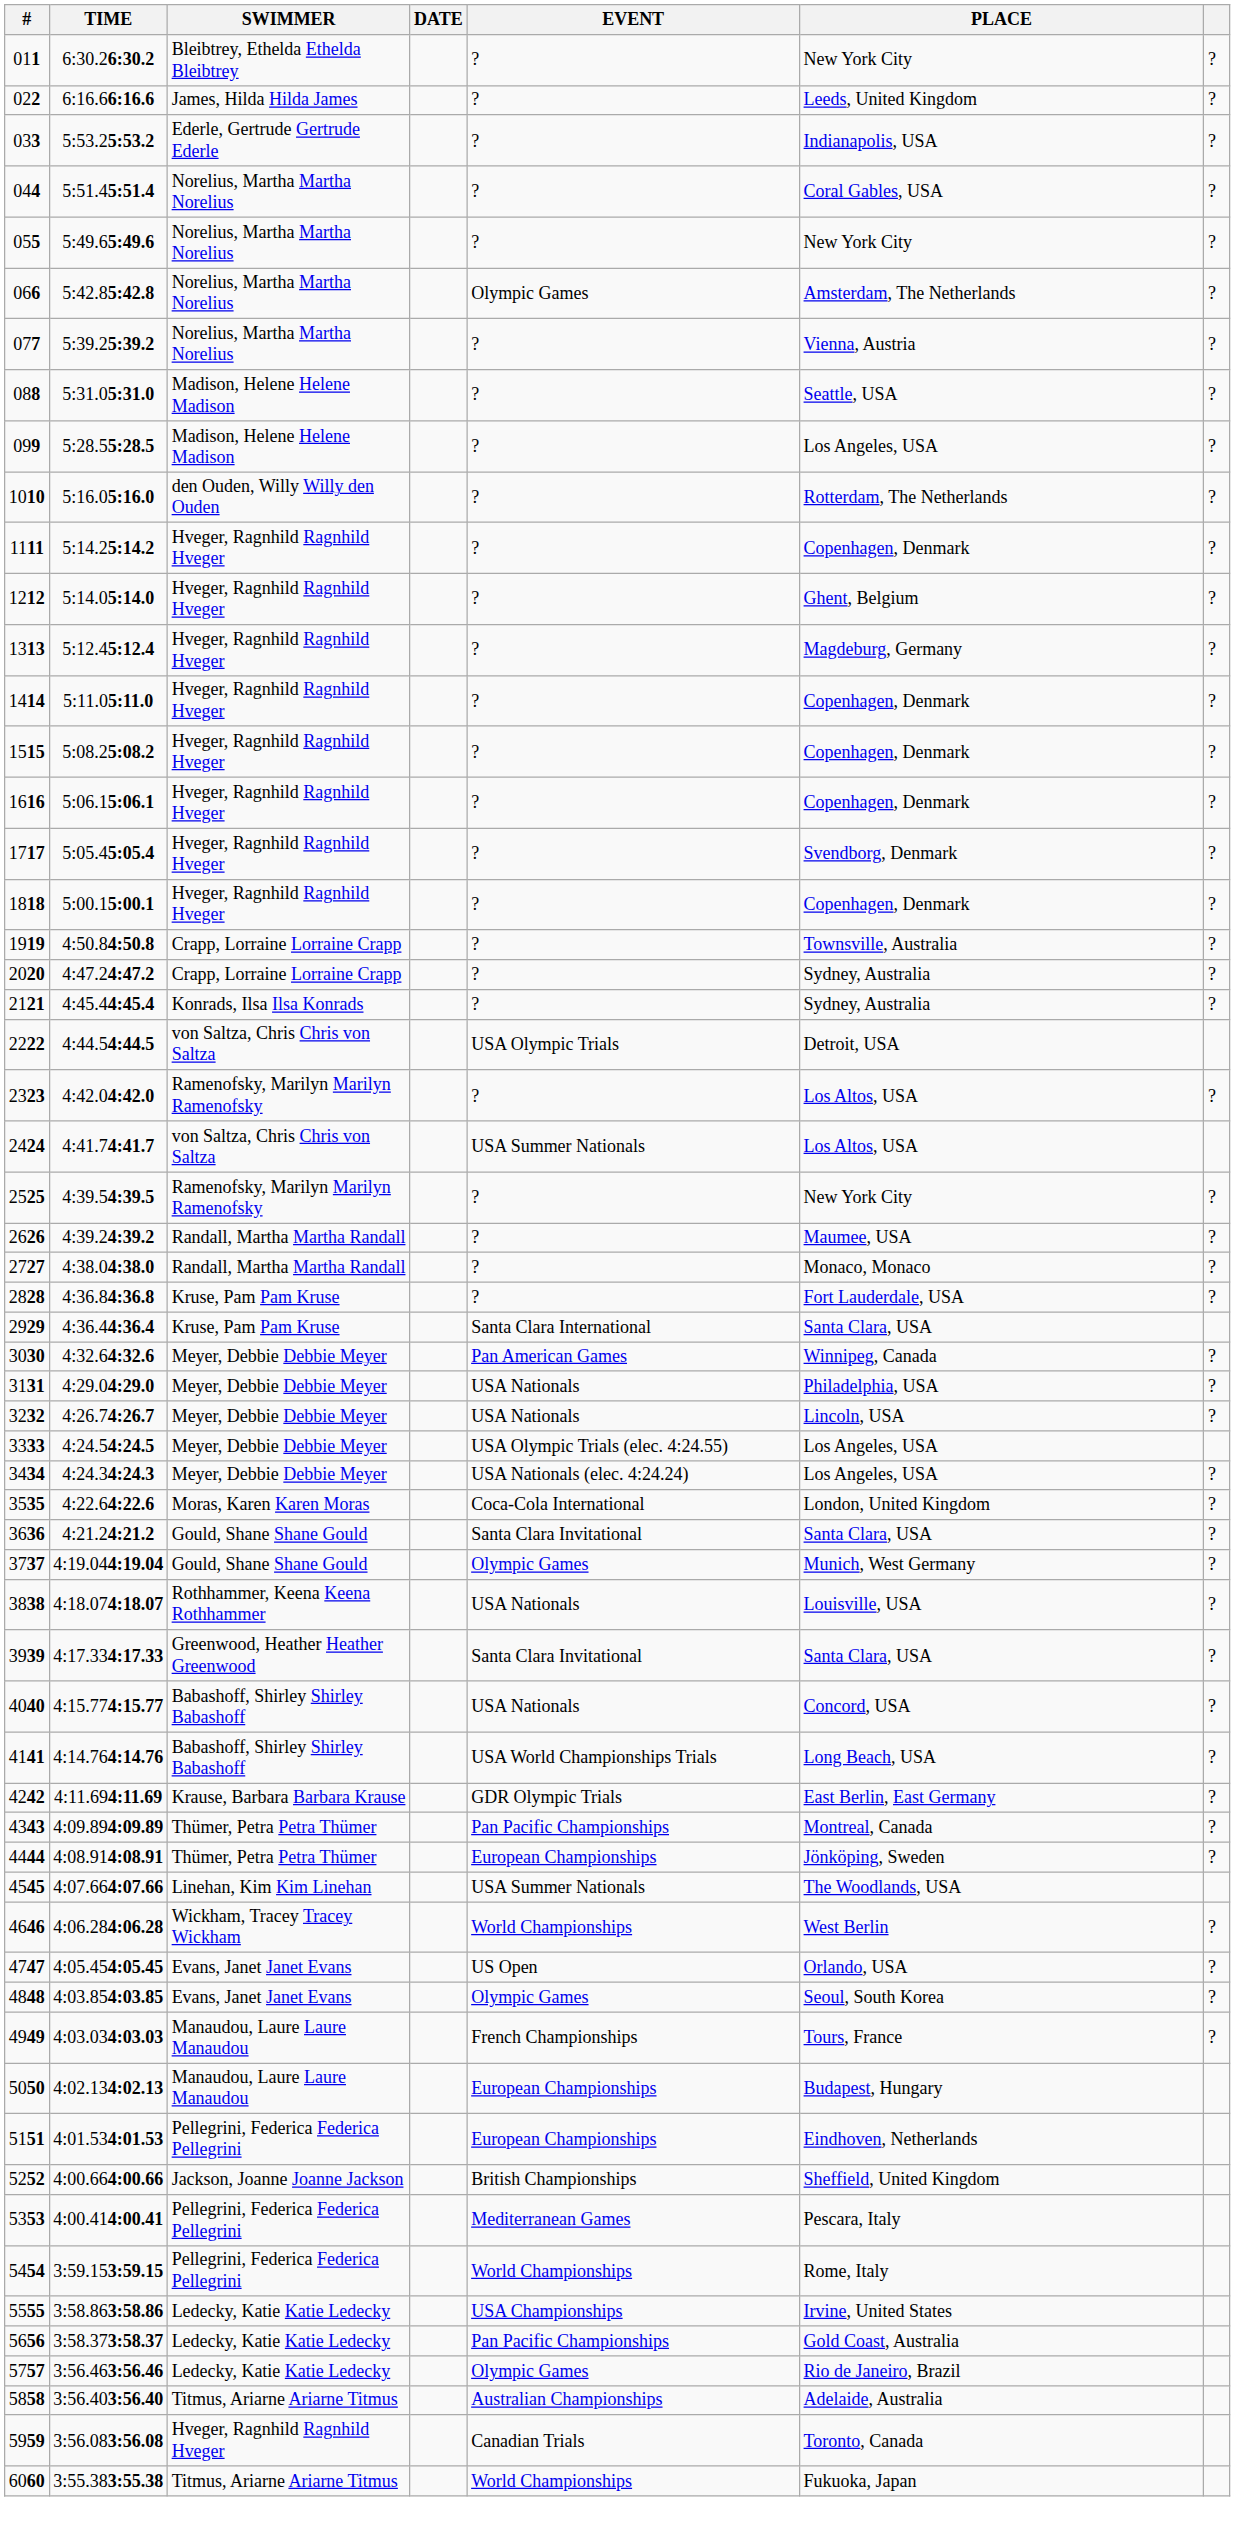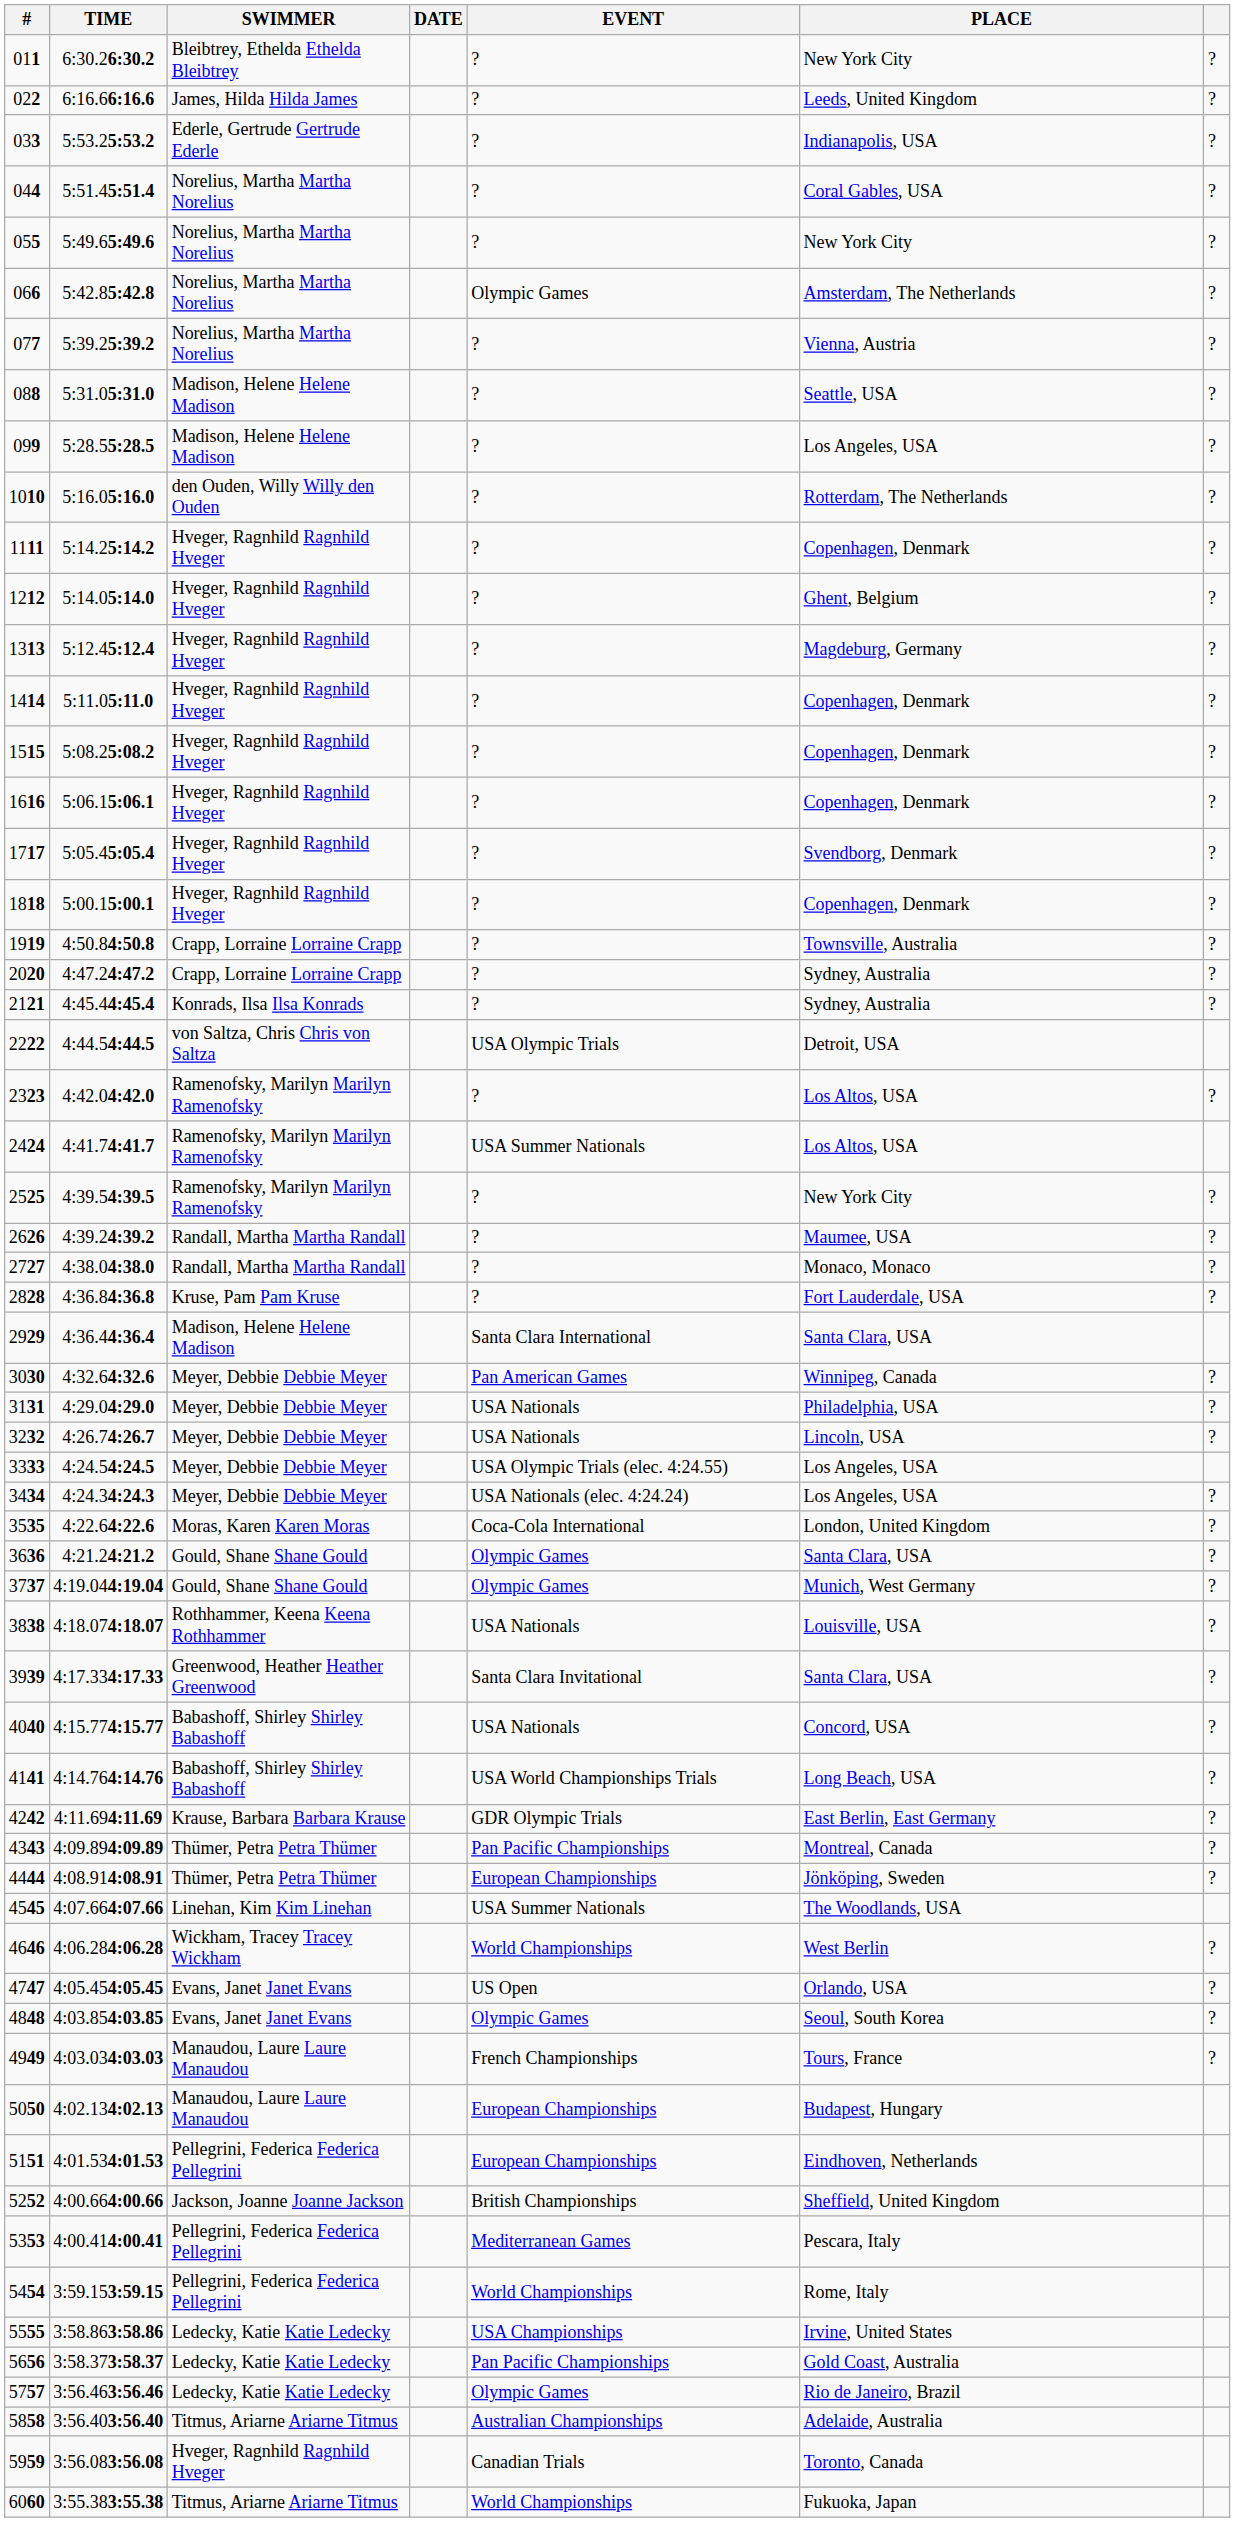2424 | SWIMMER: von Saltza, Chris Chris von Saltza -> Ramenofsky, Marilyn Marilyn Ramenofsky
2929 | SWIMMER: Kruse, Pam Pam Kruse -> Madison, Helene Helene Madison
3636 | EVENT: Santa Clara Invitational -> Olympic Games
